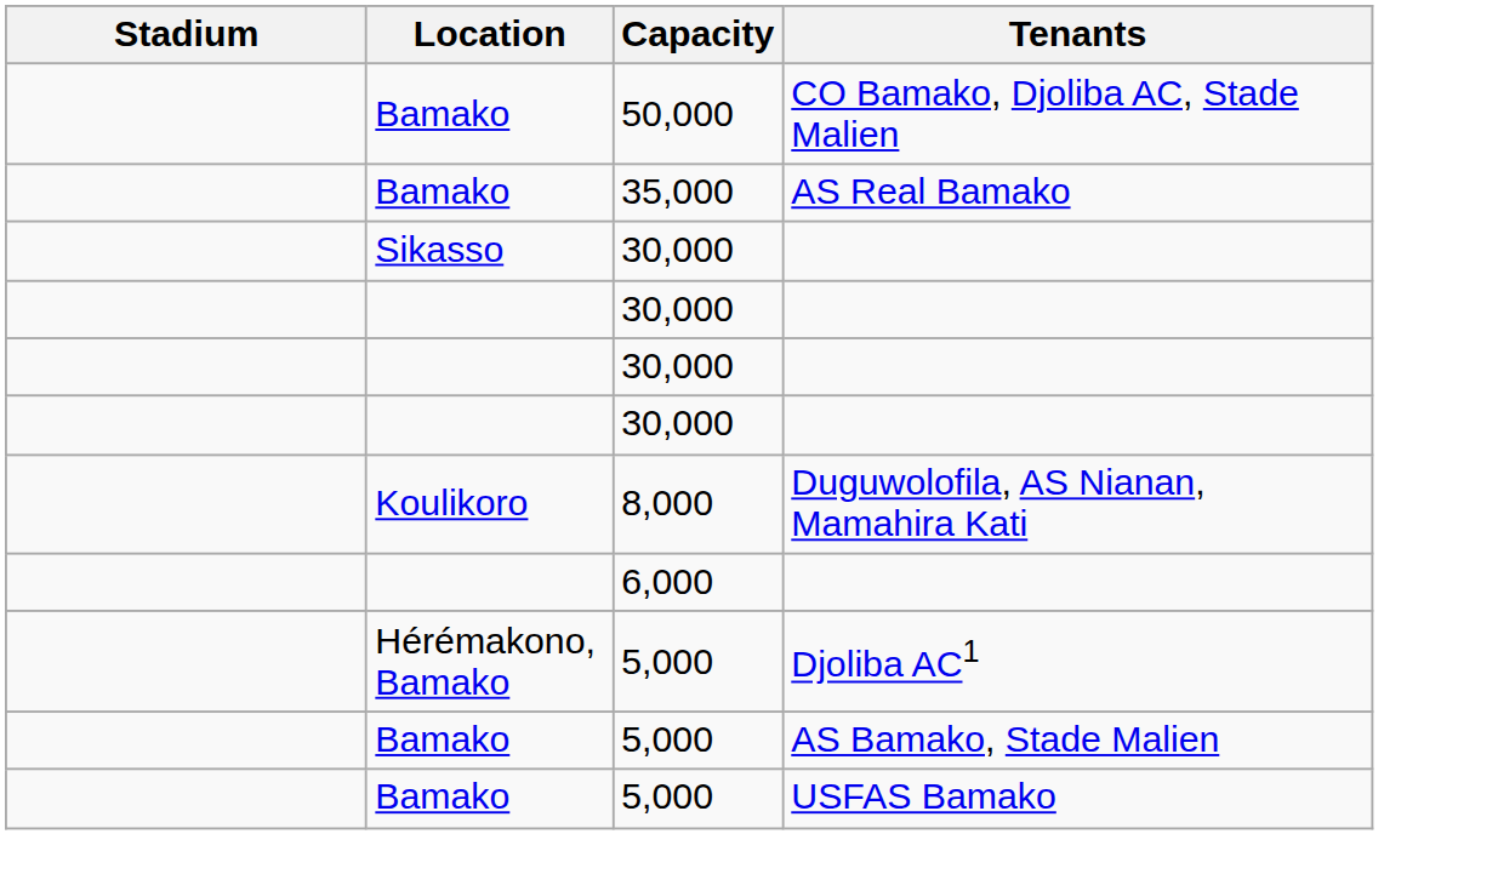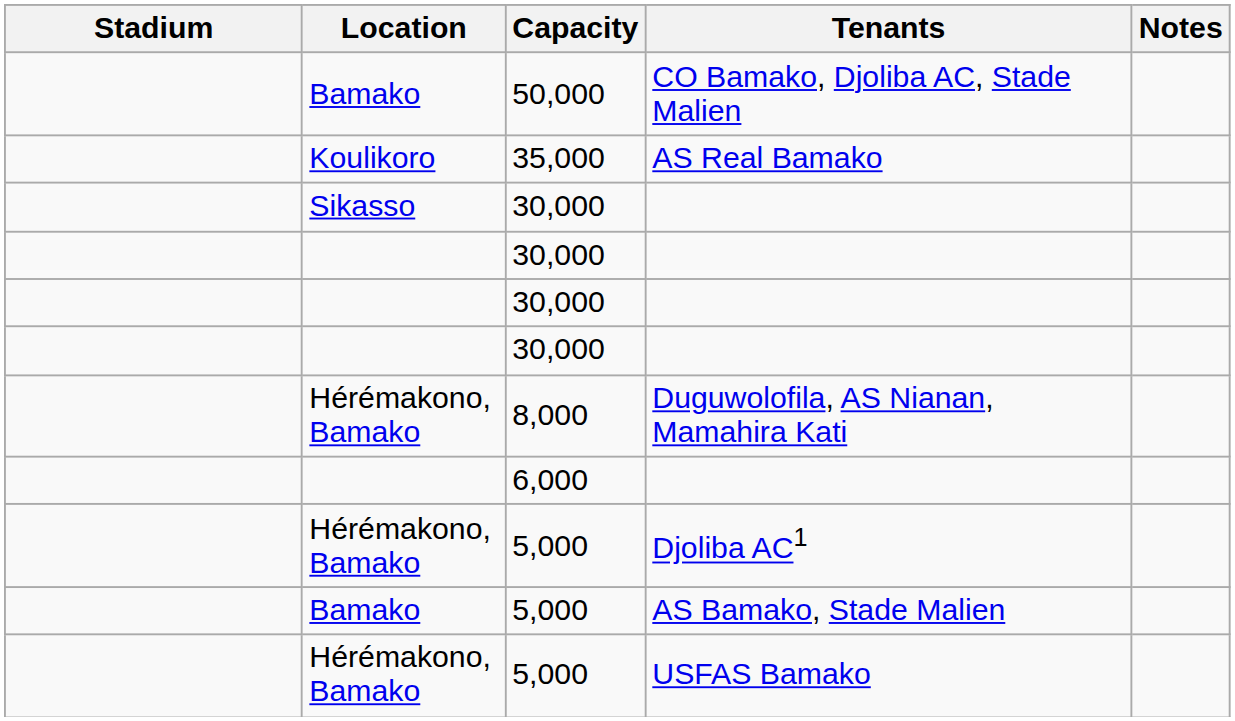+ column: Notes
AS Real Bamako | Location: Bamako -> Koulikoro
Duguwolofila, AS Nianan, Mamahira Kati | Location: Koulikoro -> Hérémakono, Bamako
USFAS Bamako | Location: Bamako -> Hérémakono, Bamako
